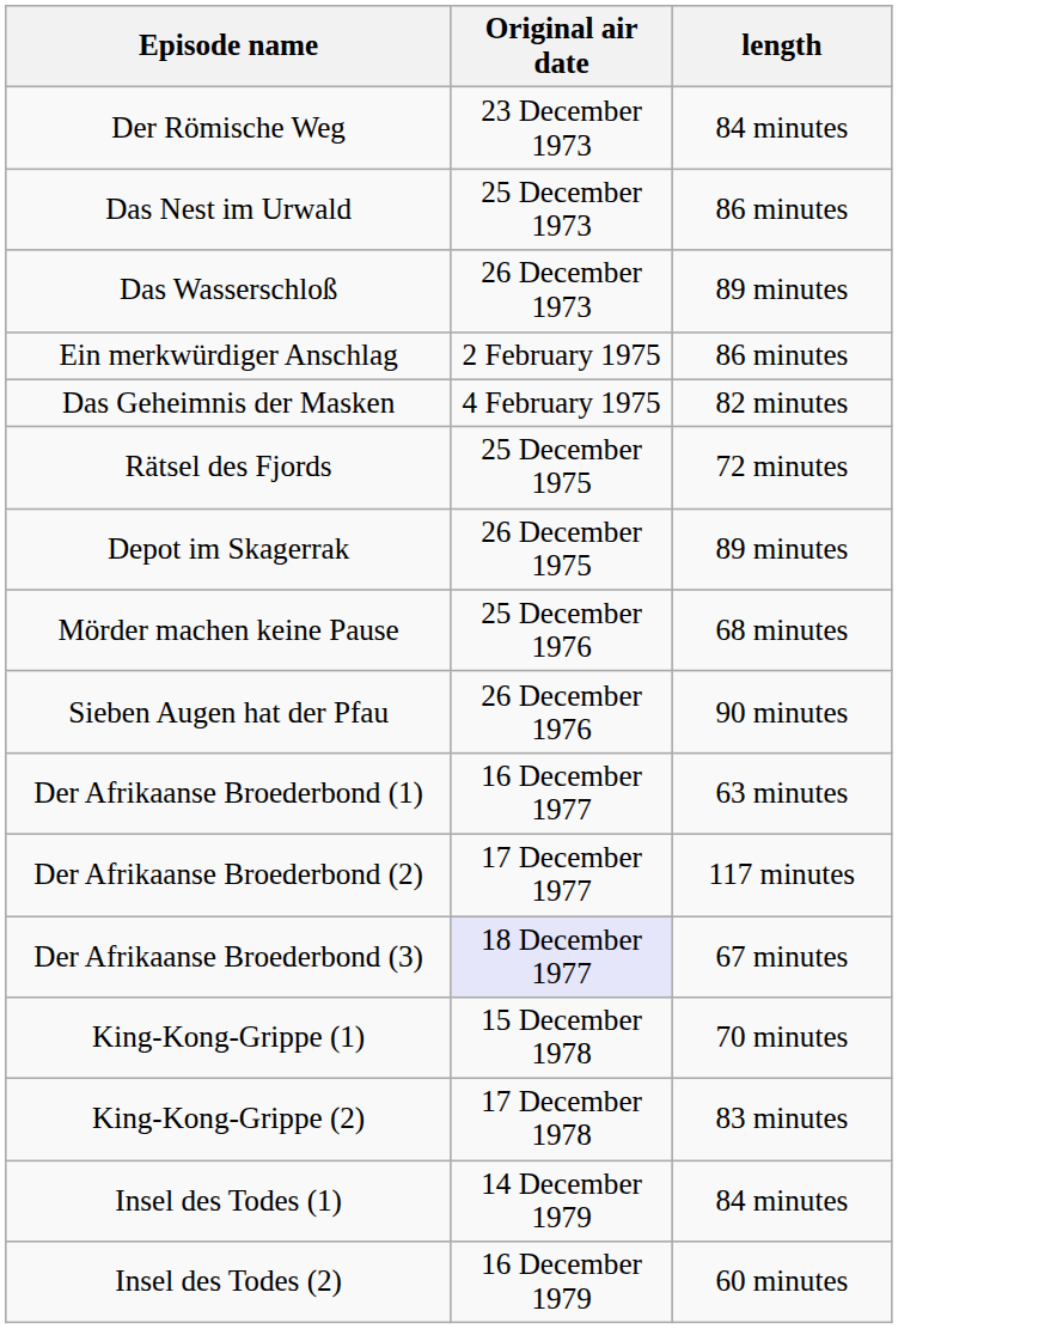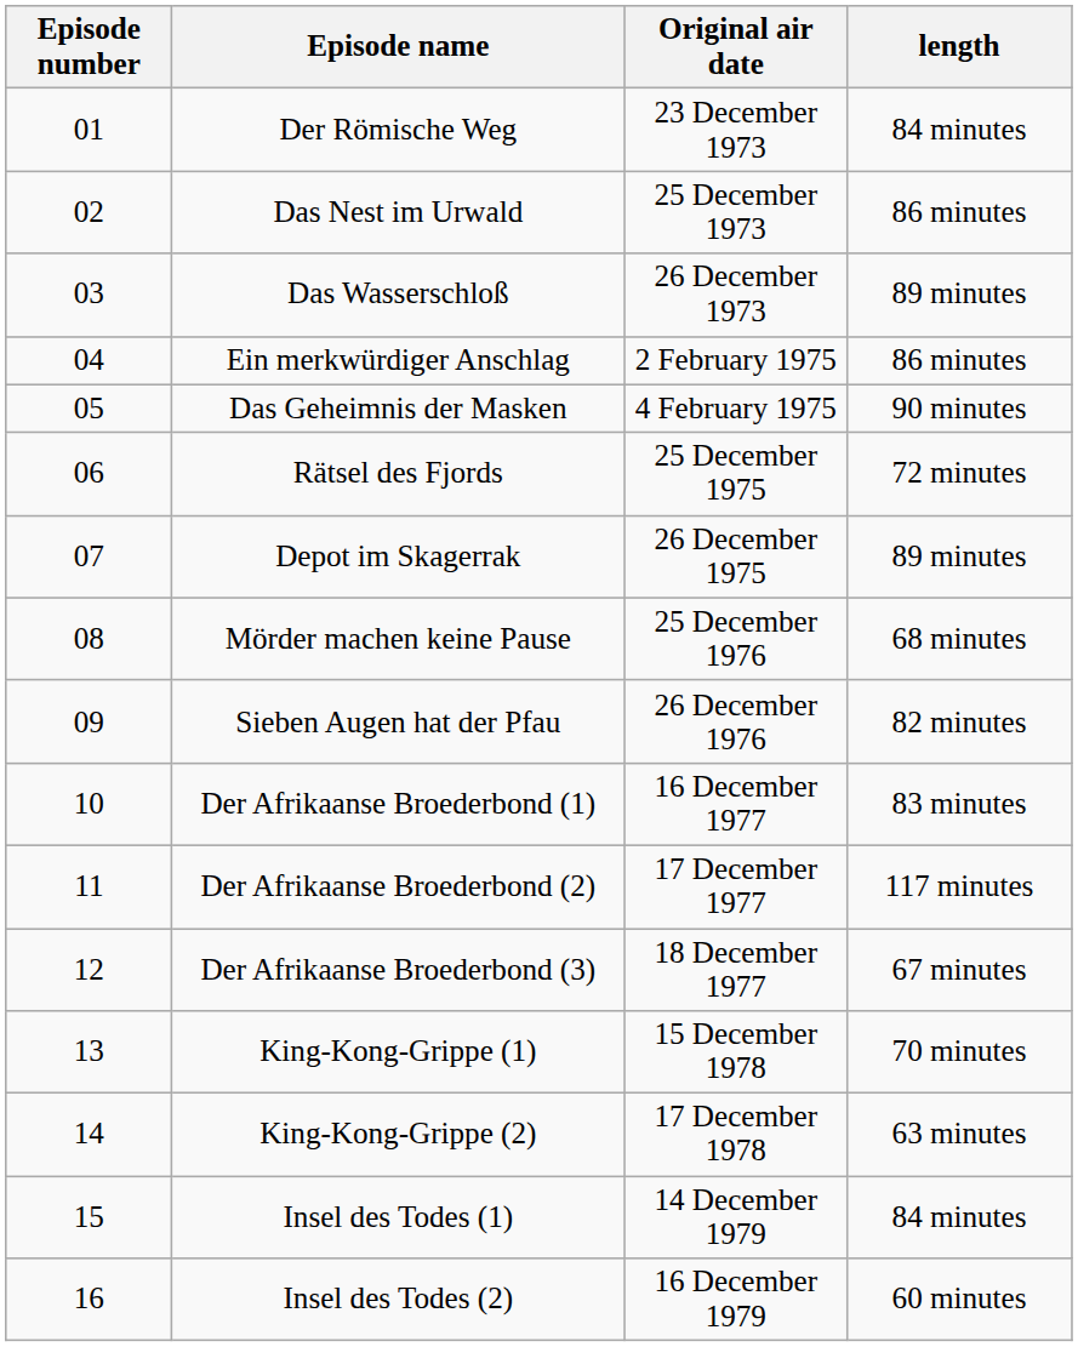+ column: Episode number | 01 | 02 | 03 | 04 | 05 | 06 | 07 | 08 | 09 | 10 | 11 | 12 | 13 | 14 | 15 | 16
Das Geheimnis der Masken | length: 82 minutes -> 90 minutes
Sieben Augen hat der Pfau | length: 90 minutes -> 82 minutes
Der Afrikaanse Broederbond (1) | length: 63 minutes -> 83 minutes
Der Afrikaanse Broederbond (3) | Original air date: lavender background -> no background
King-Kong-Grippe (2) | length: 83 minutes -> 63 minutes
